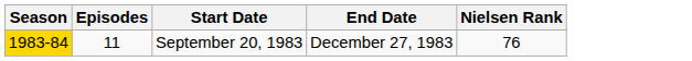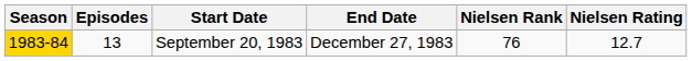+ column: Nielsen Rating | 12.7
September 20, 1983 | Episodes: 11 -> 13
